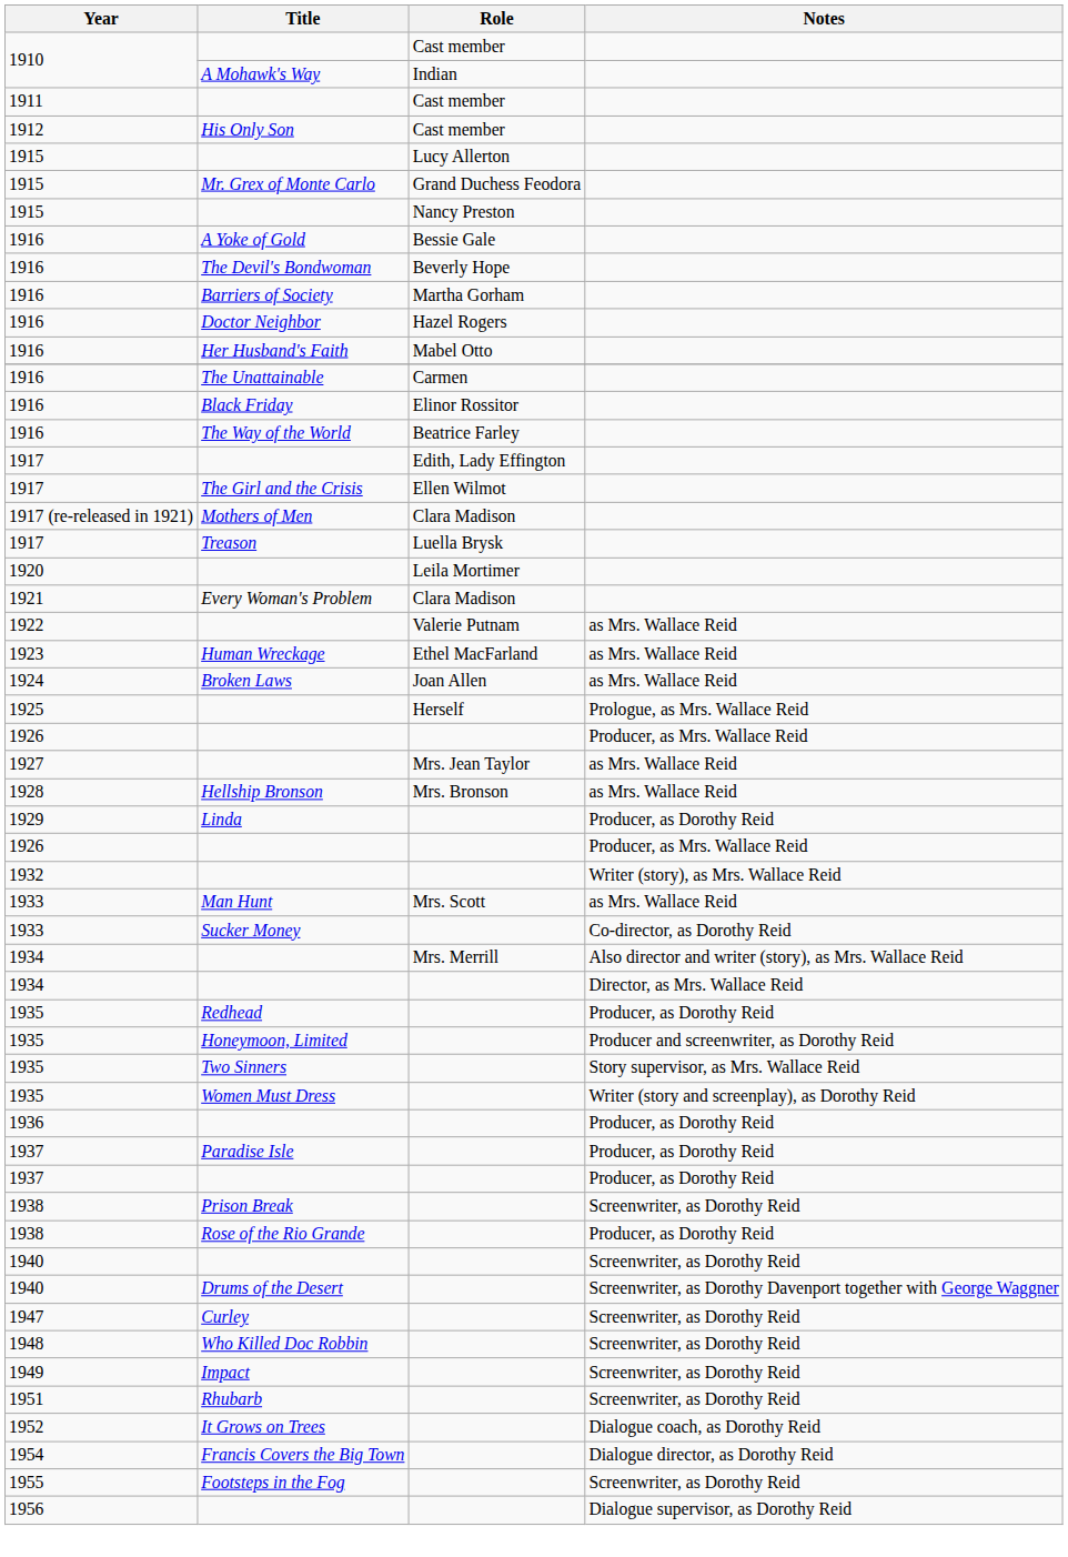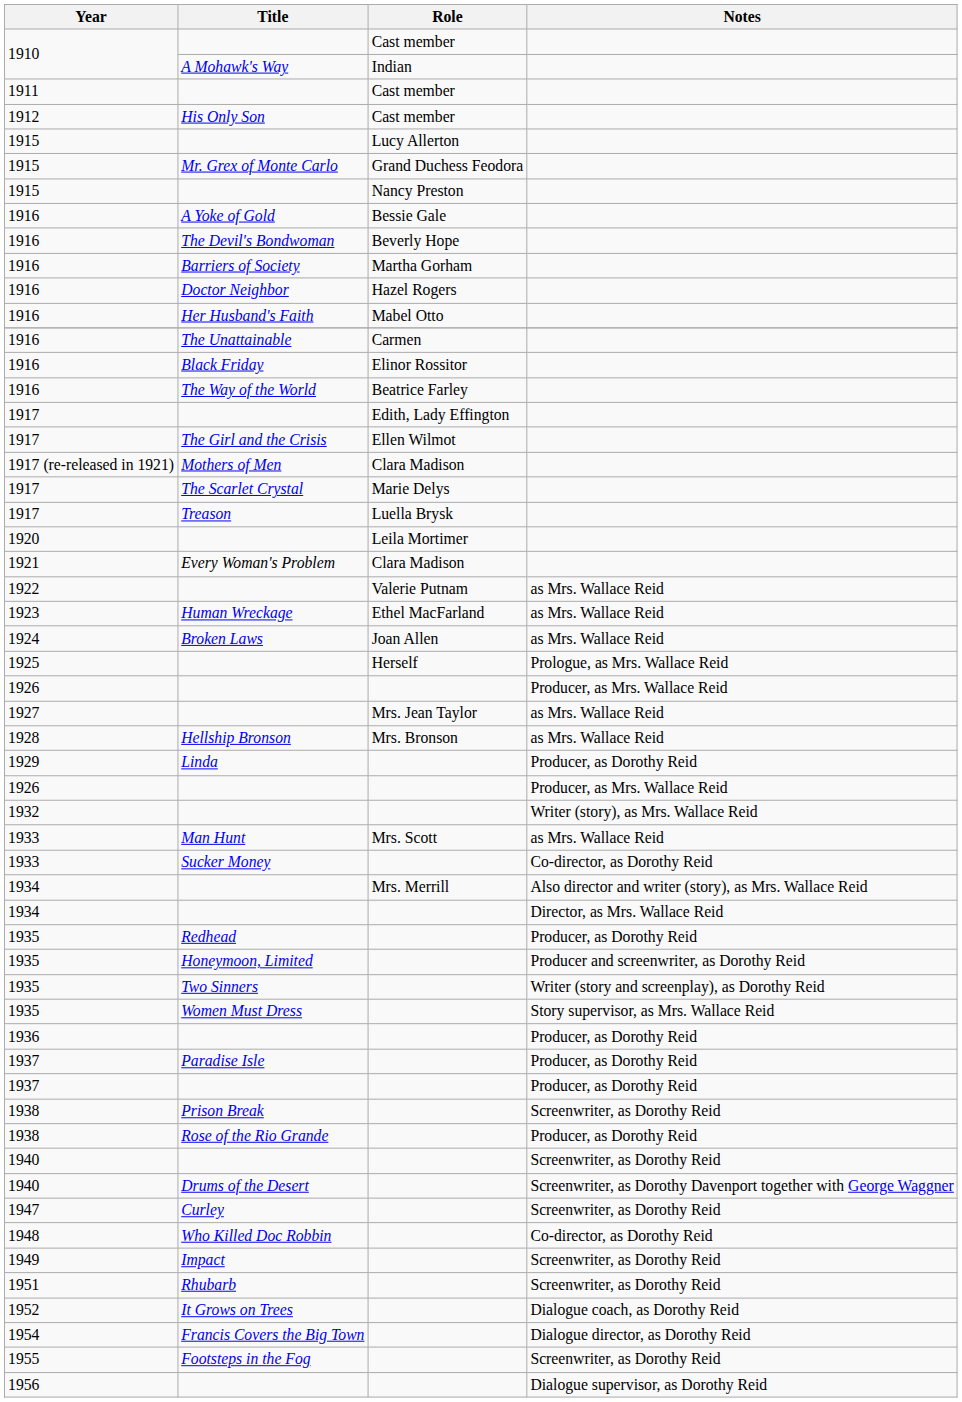+ row: 1917 | The Scarlet Crystal | Marie Delys
Two Sinners | Notes: Story supervisor, as Mrs. Wallace Reid -> Writer (story and screenplay), as Dorothy Reid
Women Must Dress | Notes: Writer (story and screenplay), as Dorothy Reid -> Story supervisor, as Mrs. Wallace Reid
Who Killed Doc Robbin | Notes: Screenwriter, as Dorothy Reid -> Co-director, as Dorothy Reid
